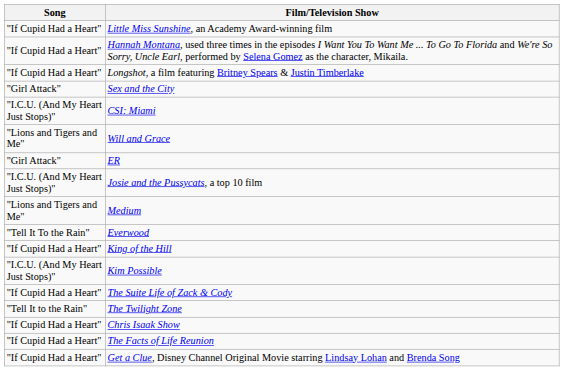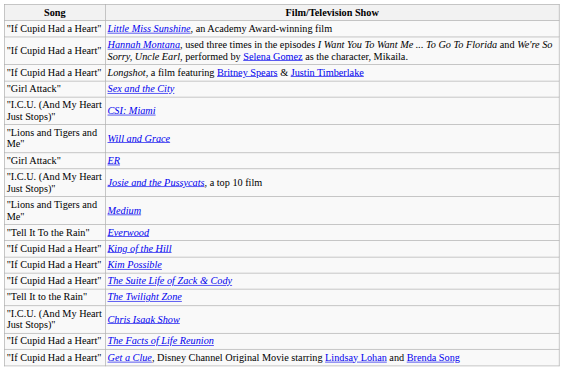Kim Possible | Song: "I.C.U. (And My Heart Just Stops)" -> "If Cupid Had a Heart"
Chris Isaak Show | Song: "If Cupid Had a Heart" -> "I.C.U. (And My Heart Just Stops)"
